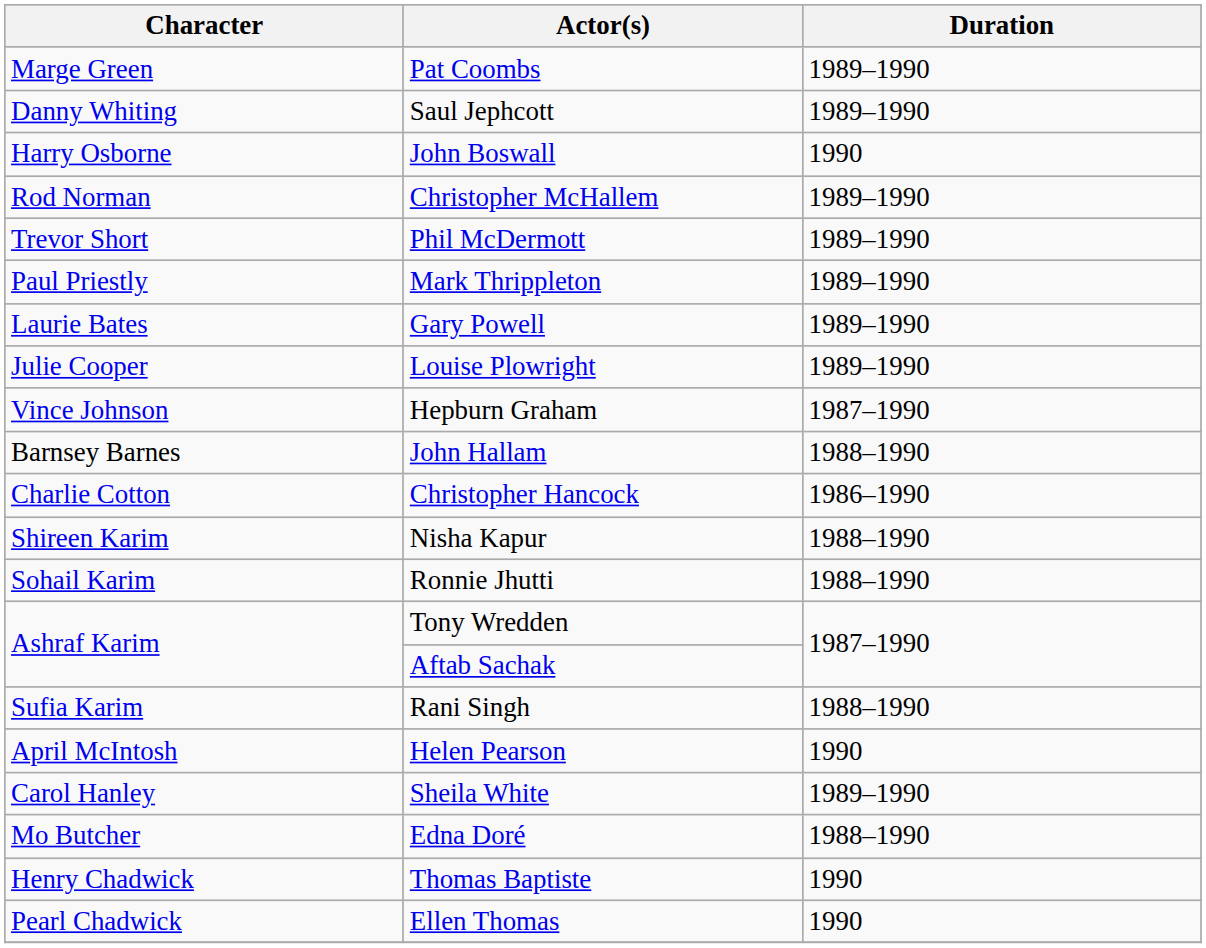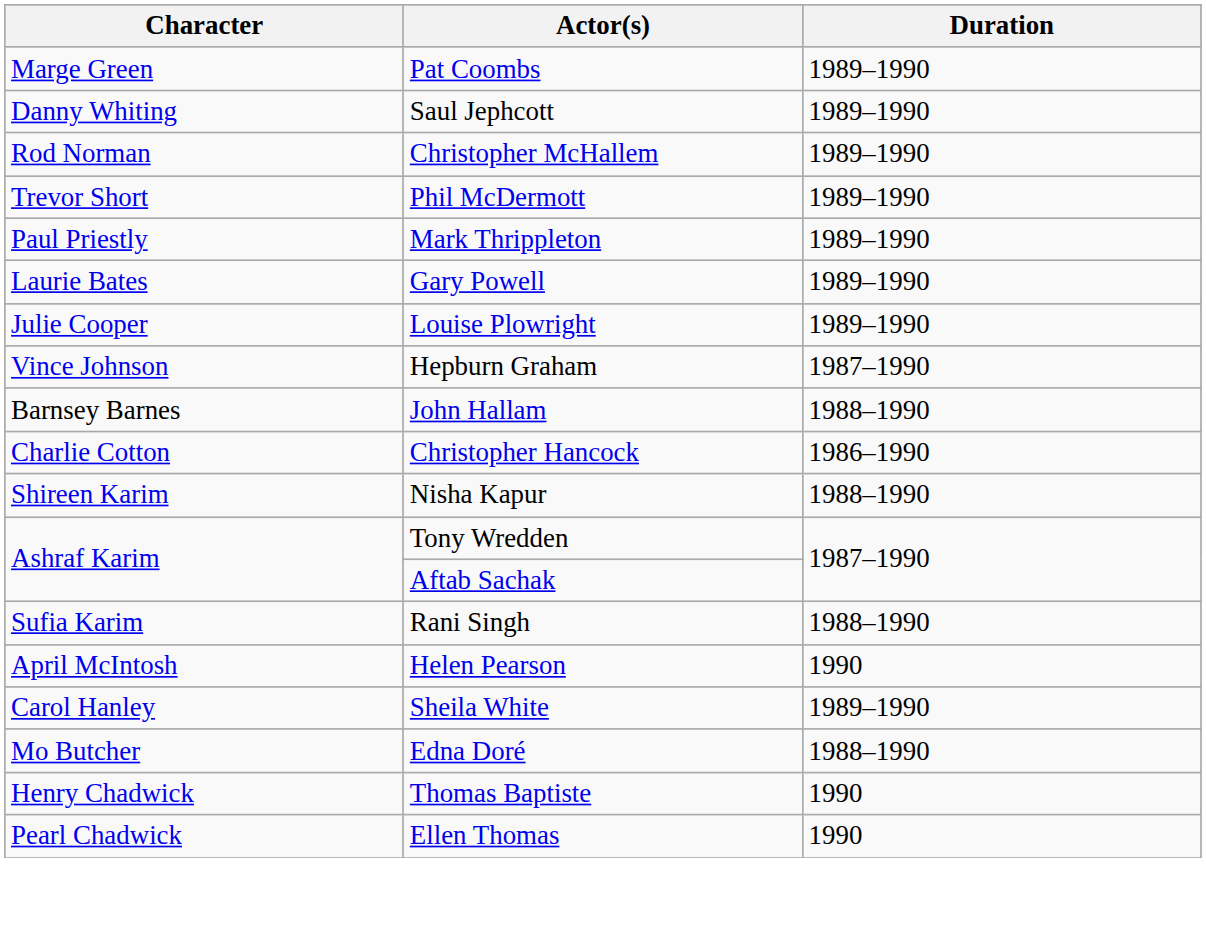- row: Harry Osborne | John Boswall | 1990
- row: Sohail Karim | Ronnie Jhutti | 1988–1990
